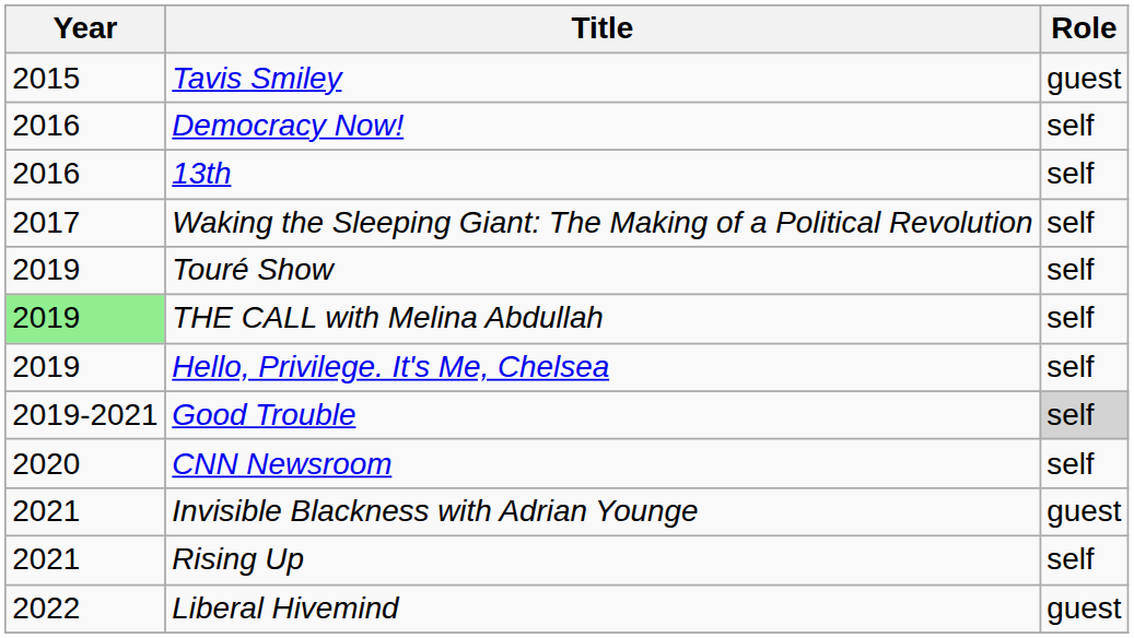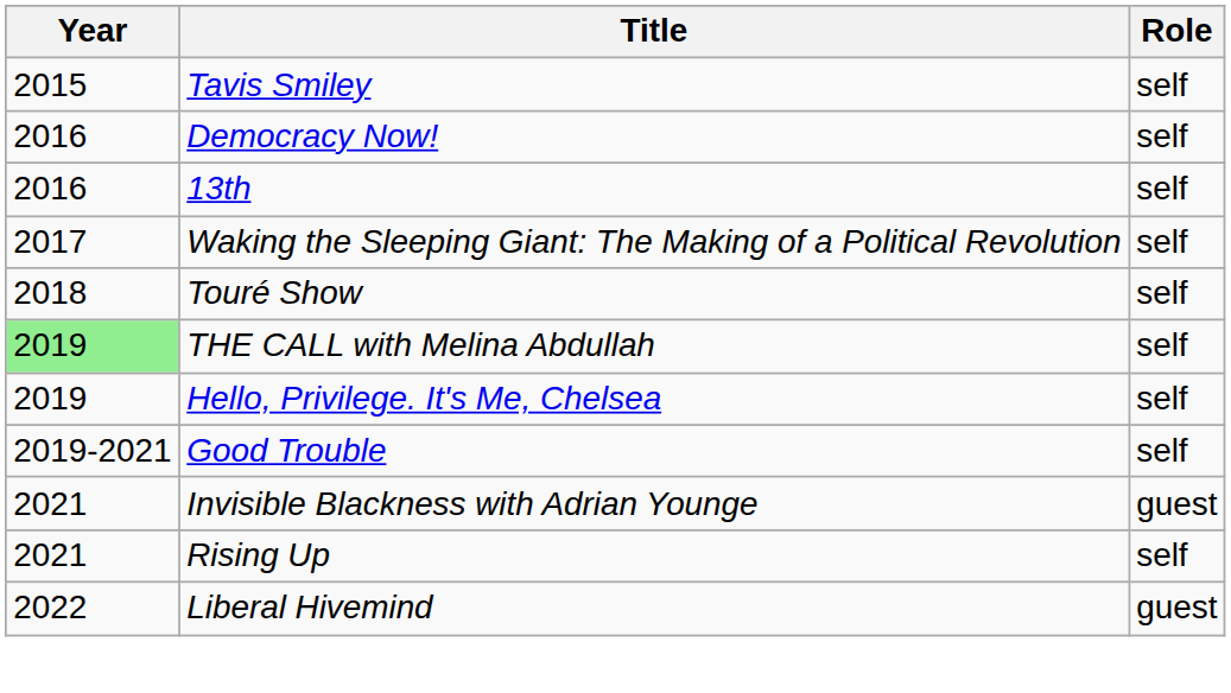Tavis Smiley | Role: guest -> self
Touré Show | Year: 2019 -> 2018
Good Trouble | Role: lightgrey background -> no background
- row: 2020 | CNN Newsroom | self
